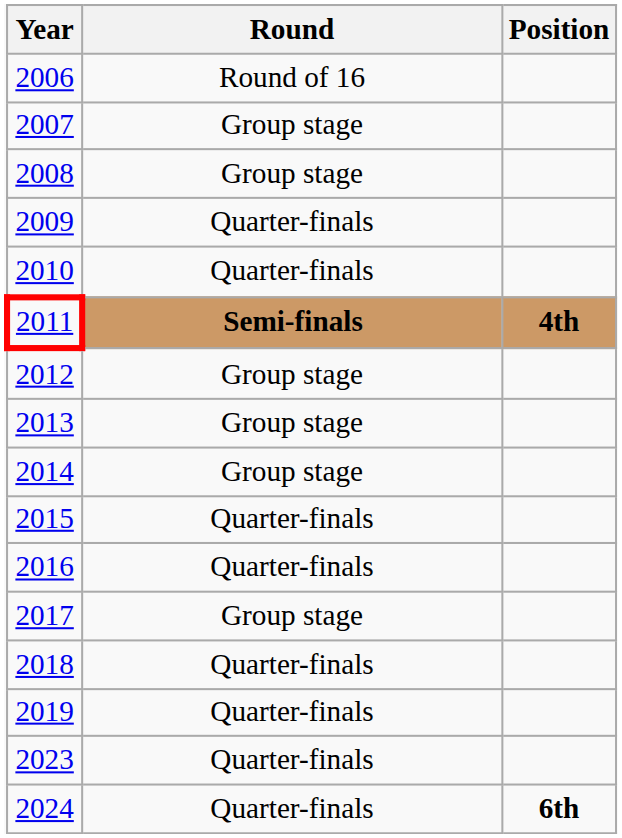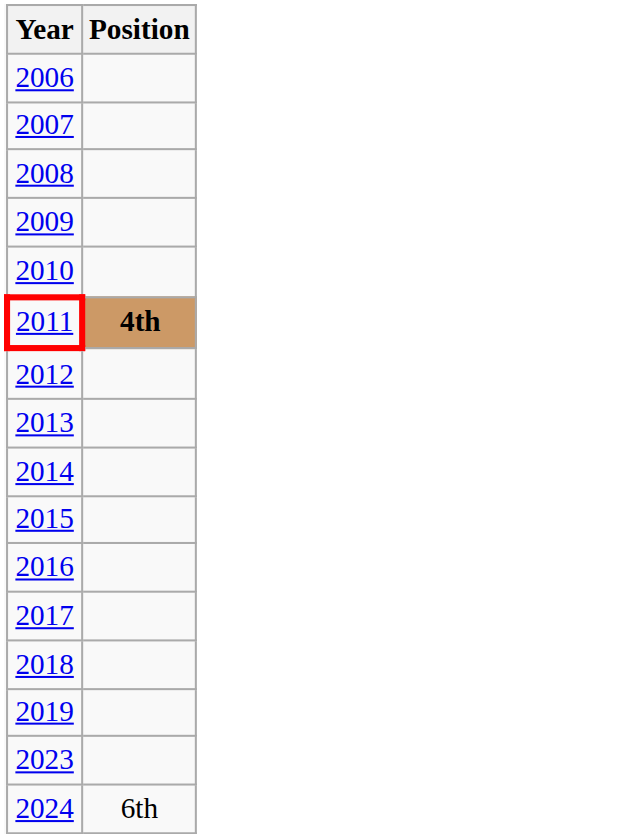- column: Round | Round of 16 | Group stage | Group stage | Quarter-finals | Quarter-finals | Semi-finals | Group stage | Group stage | Group stage | Quarter-finals | Quarter-finals | Group stage | Quarter-finals | Quarter-finals | Quarter-finals | Quarter-finals
2024 | Position: bold -> normal
